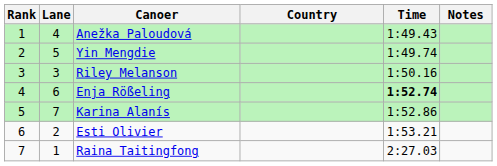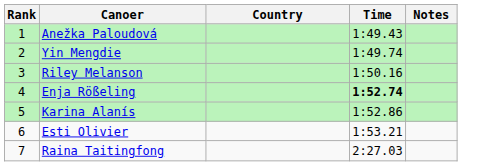- column: Lane | 4 | 5 | 3 | 6 | 7 | 2 | 1
